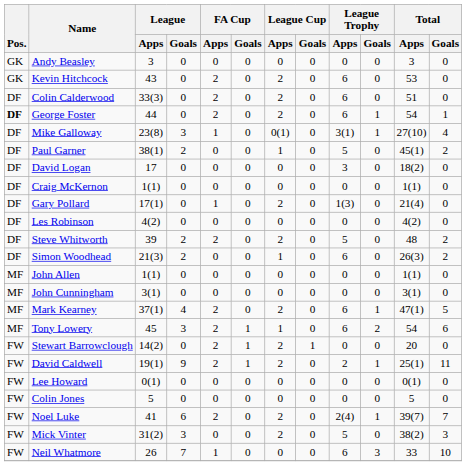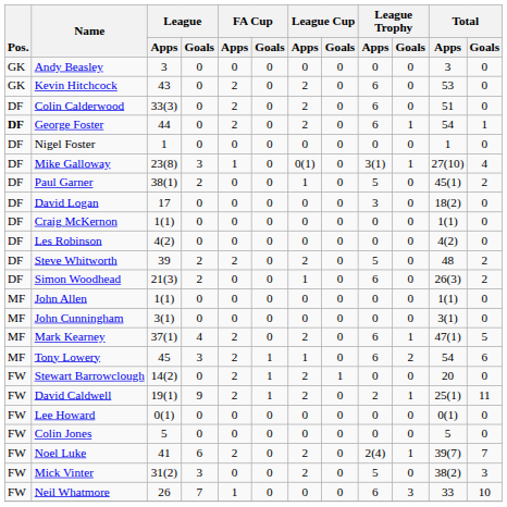+ row: DF | Nigel Foster | 1 | 0 | 0 | 0 | 0 | 0 | 0 | 0 | 1 | 0
- row: DF | Gary Pollard | 17(1) | 0 | 1 | 0 | 2 | 0 | 1(3) | 0 | 21(4) | 0
